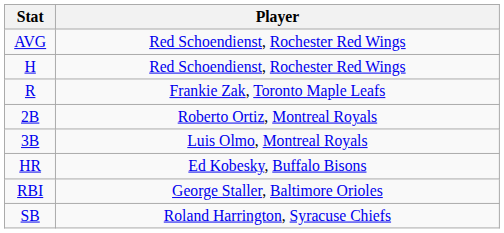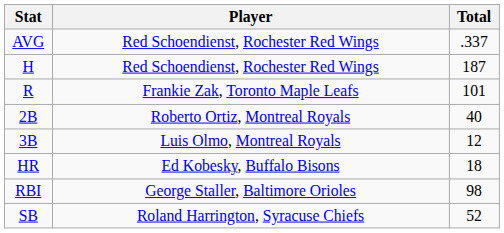+ column: Total | .337 | 187 | 101 | 40 | 12 | 18 | 98 | 52
